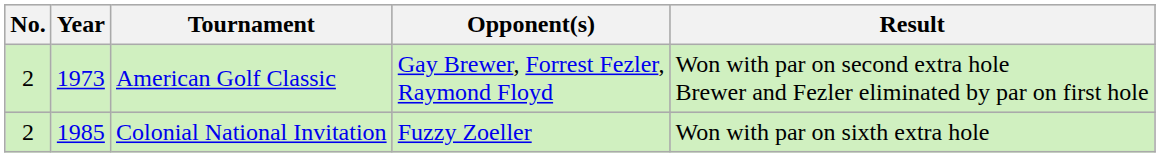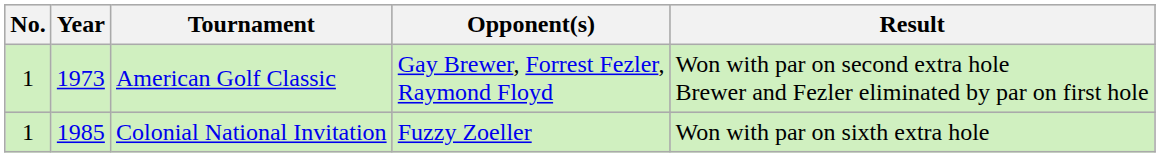American Golf Classic | No.: 2 -> 1
Colonial National Invitation | No.: 2 -> 1
